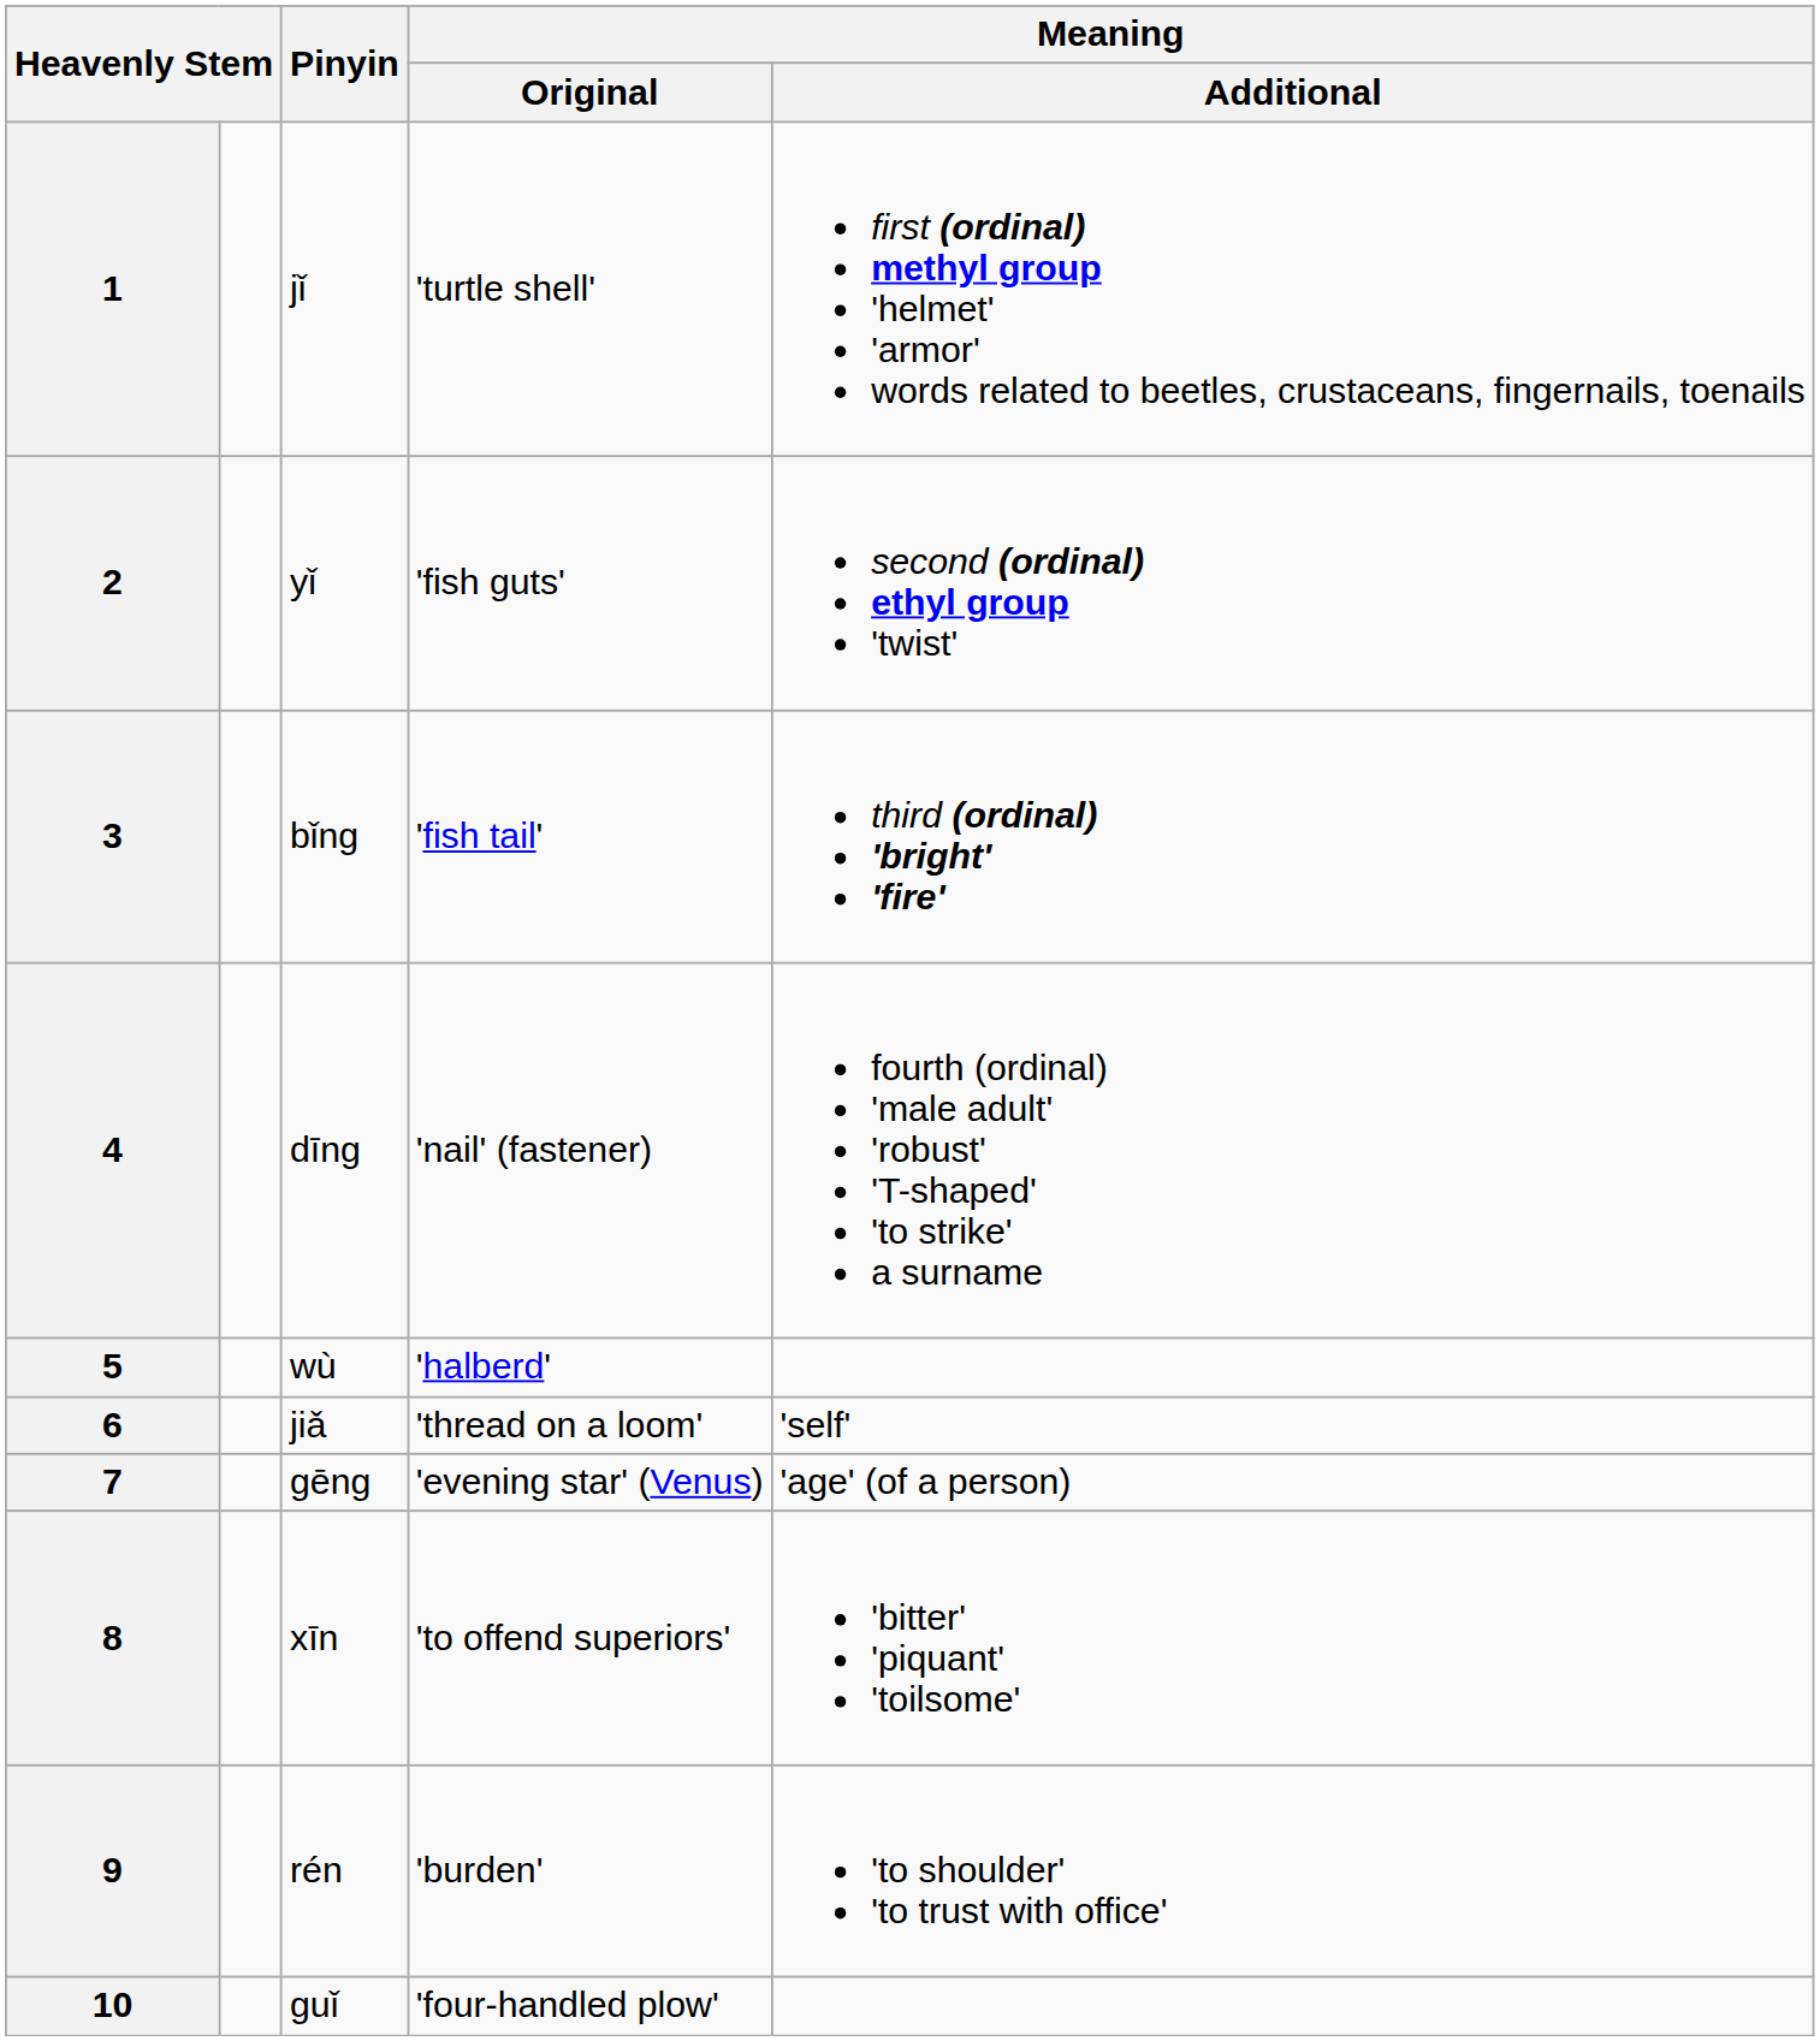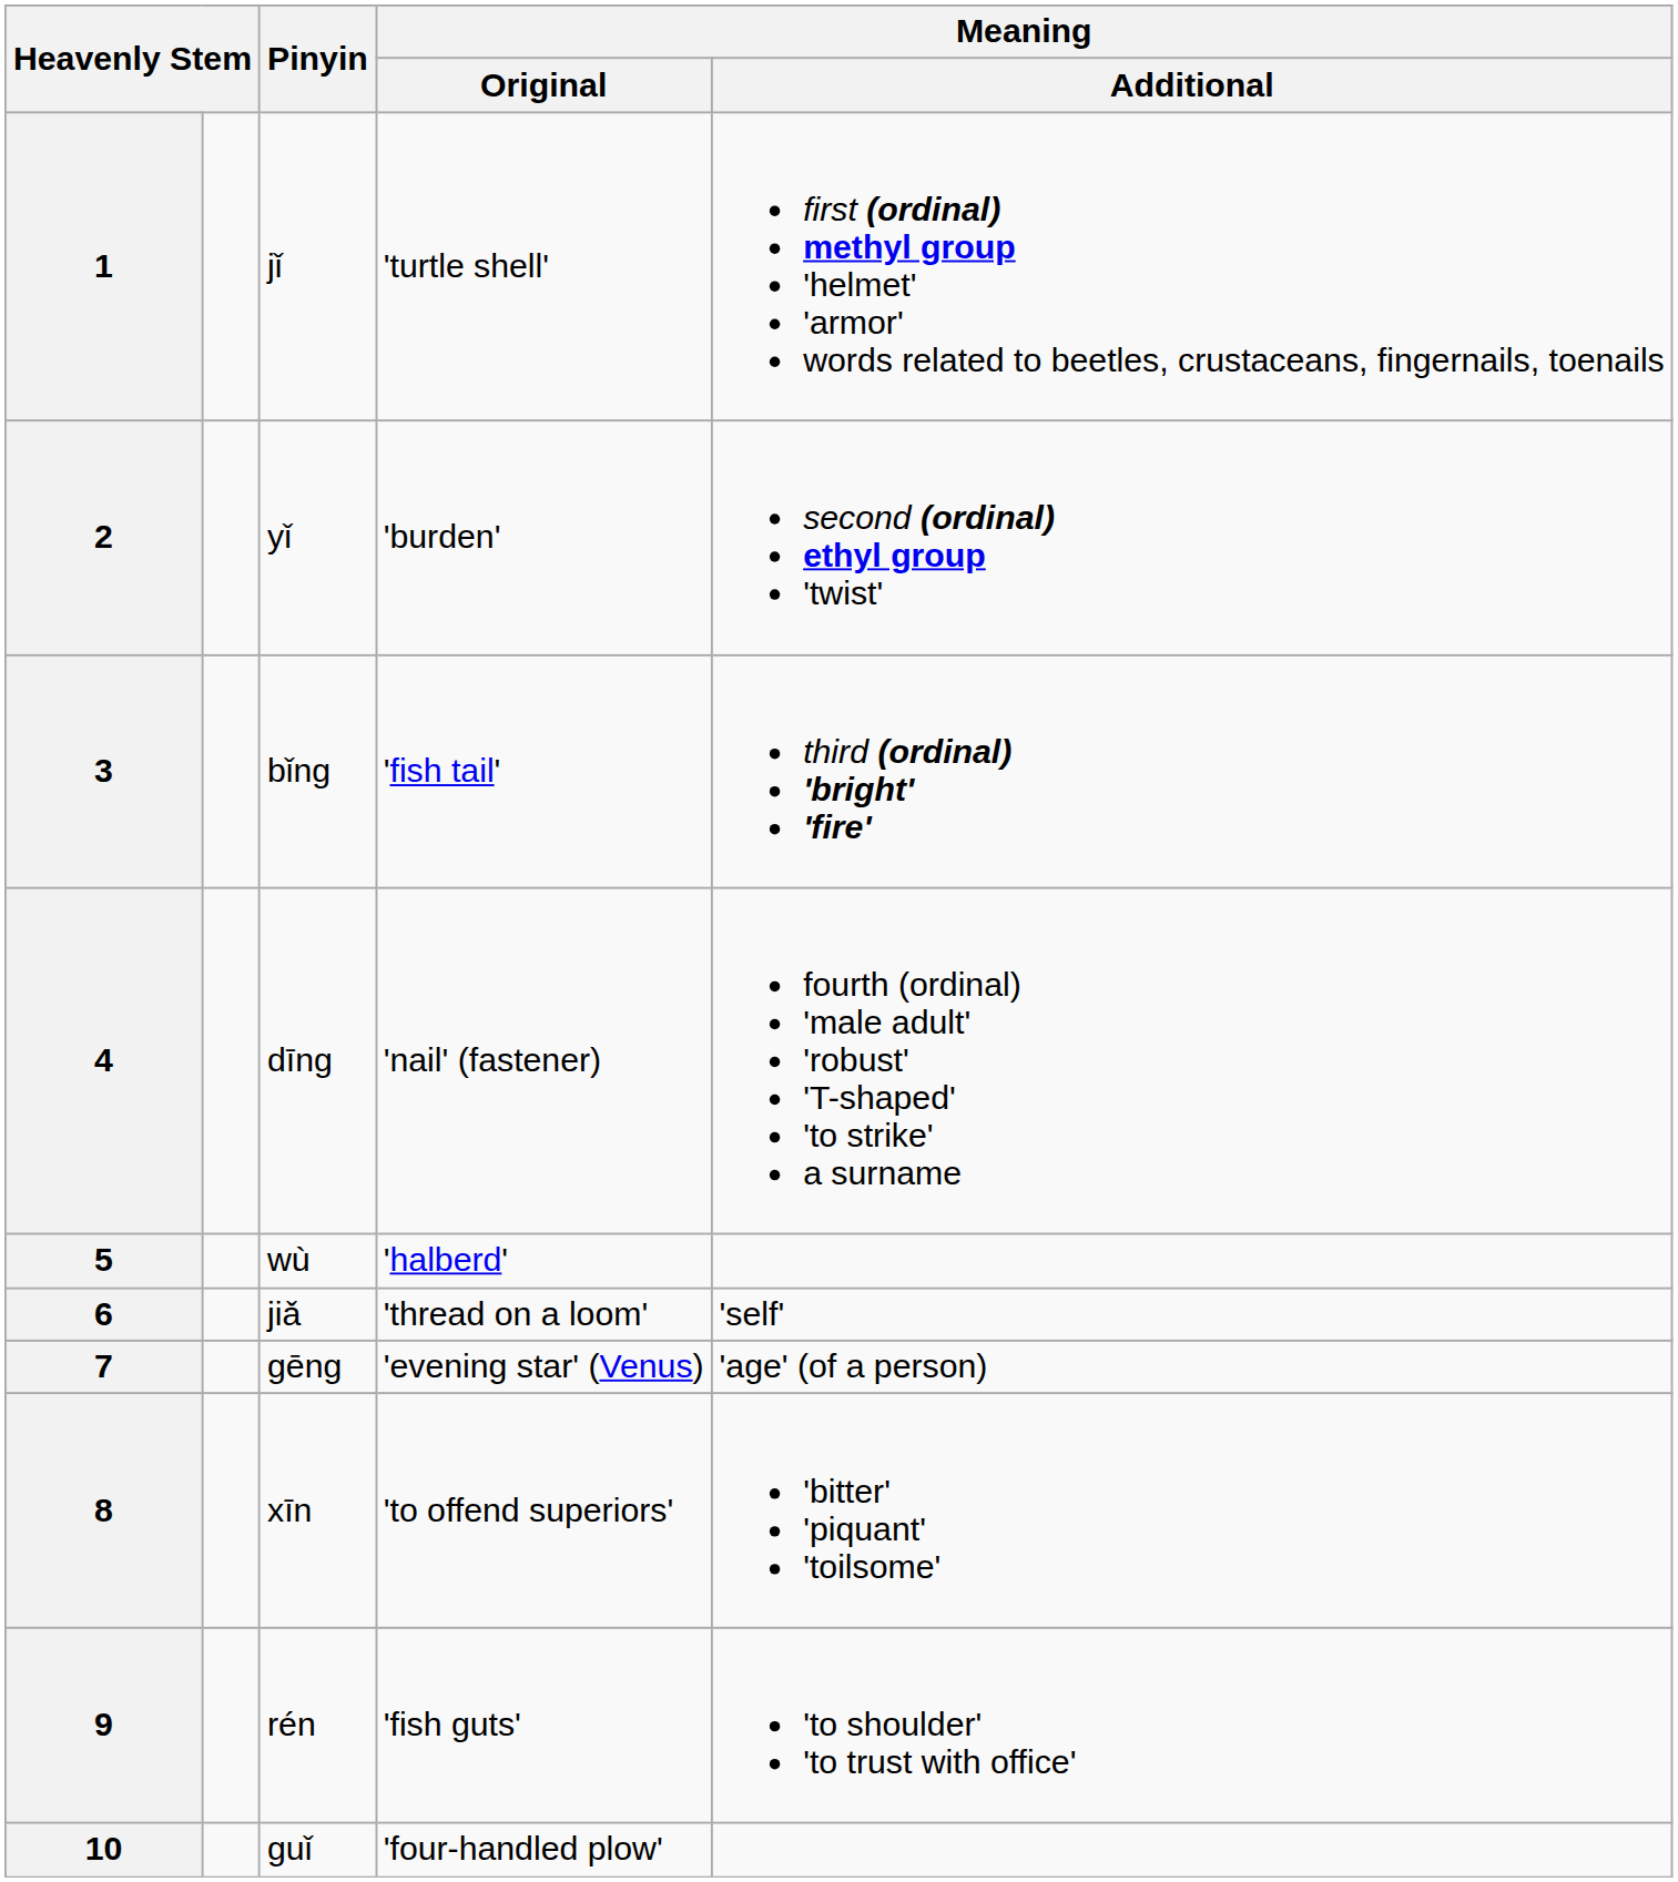2 | Meaning / Original: 'fish guts' -> 'burden'
9 | Meaning / Original: 'burden' -> 'fish guts'
